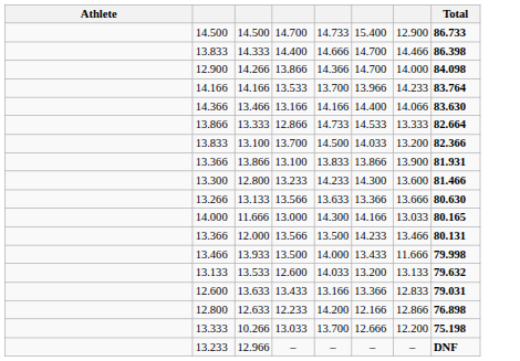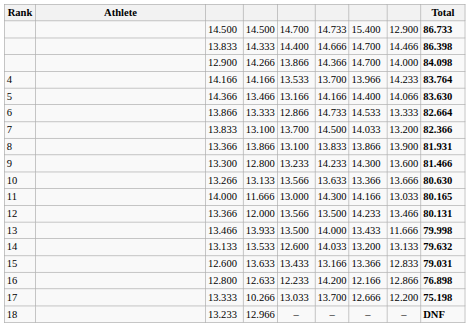+ column: Rank | 4 | 5 | 6 | 7 | 8 | 9 | 10 | 11 | 12 | 13 | 14 | 15 | 16 | 17 | 18
